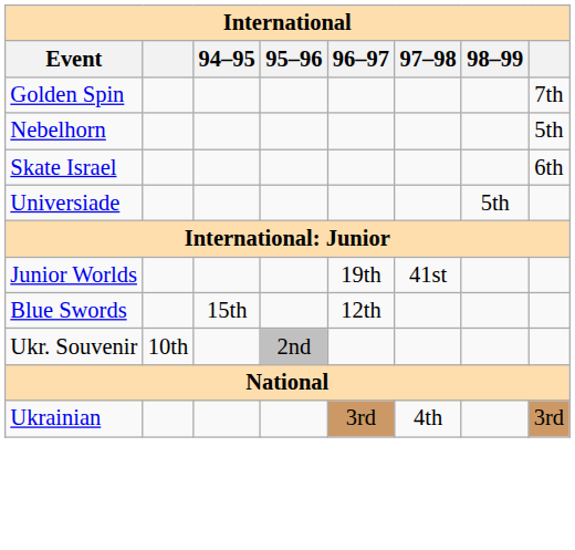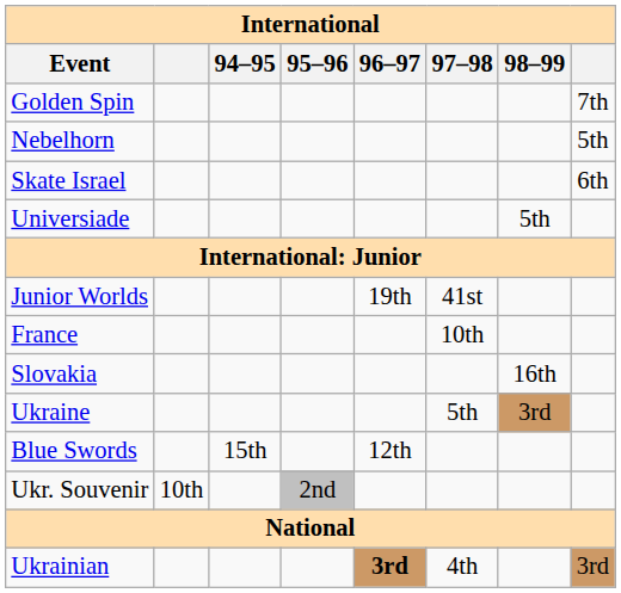+ row: France | 10th
+ row: Slovakia | 16th
+ row: Ukraine | 5th | 3rd
Ukrainian | 96–97: normal -> bold
